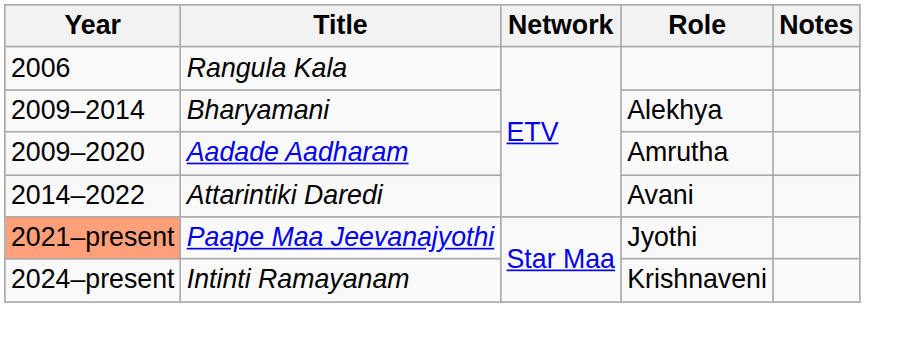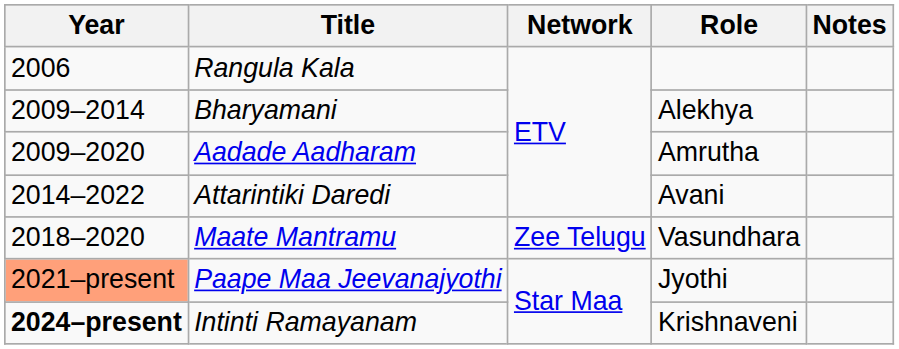+ row: 2018–2020 | Maate Mantramu | Zee Telugu | Vasundhara
Intinti Ramayanam | Year: normal -> bold
